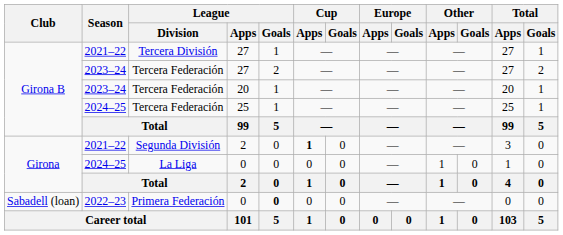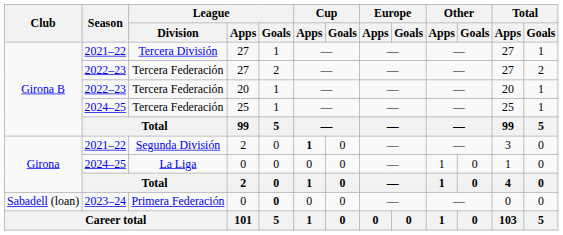Tercera Federación / 27 | Season: 2023–24 -> 2022–23
Tercera Federación / 20 | Season: 2023–24 -> 2022–23
Primera Federación | Season: 2022–23 -> 2023–24
